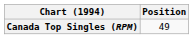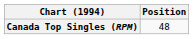Canada Top Singles (RPM) | Position: 49 -> 48
